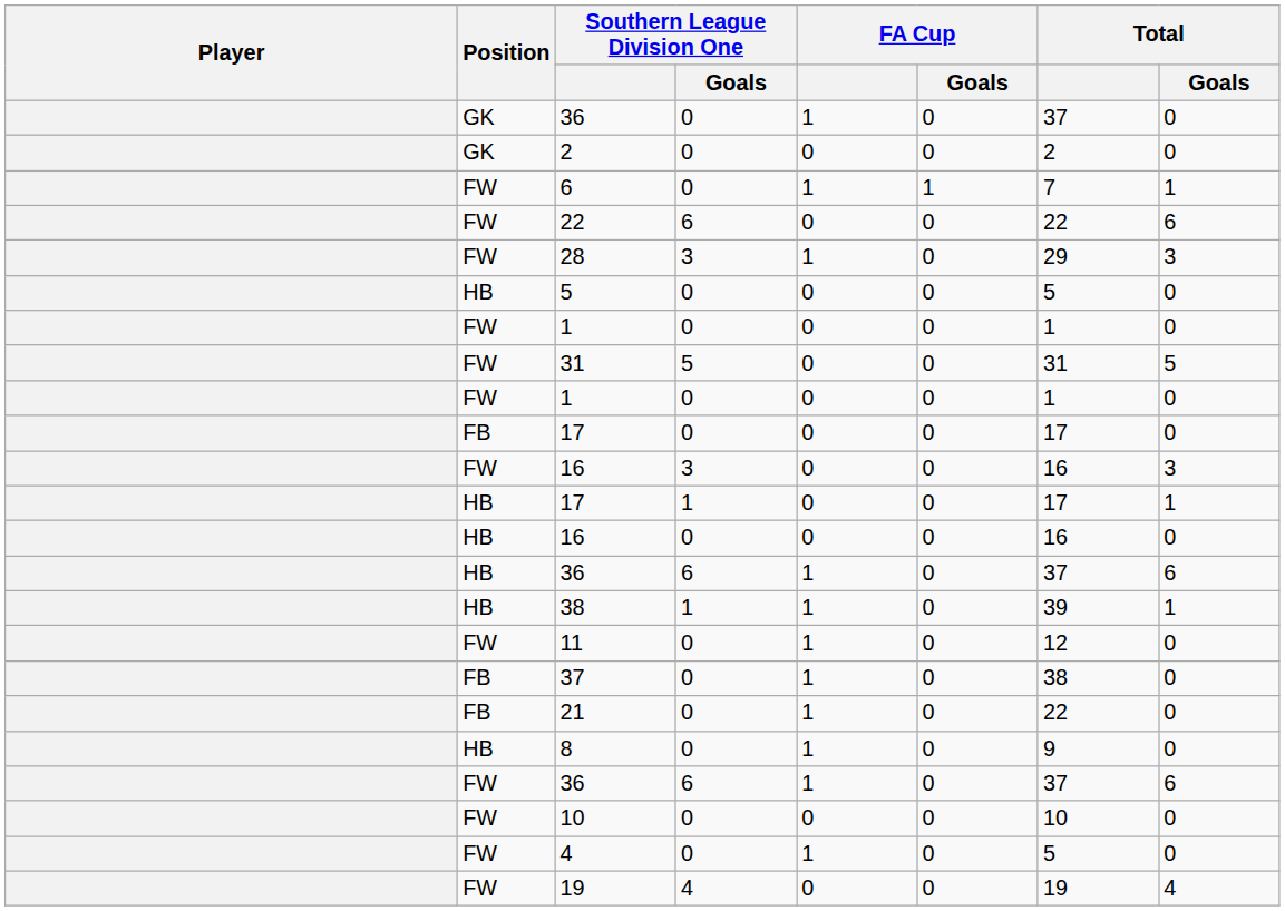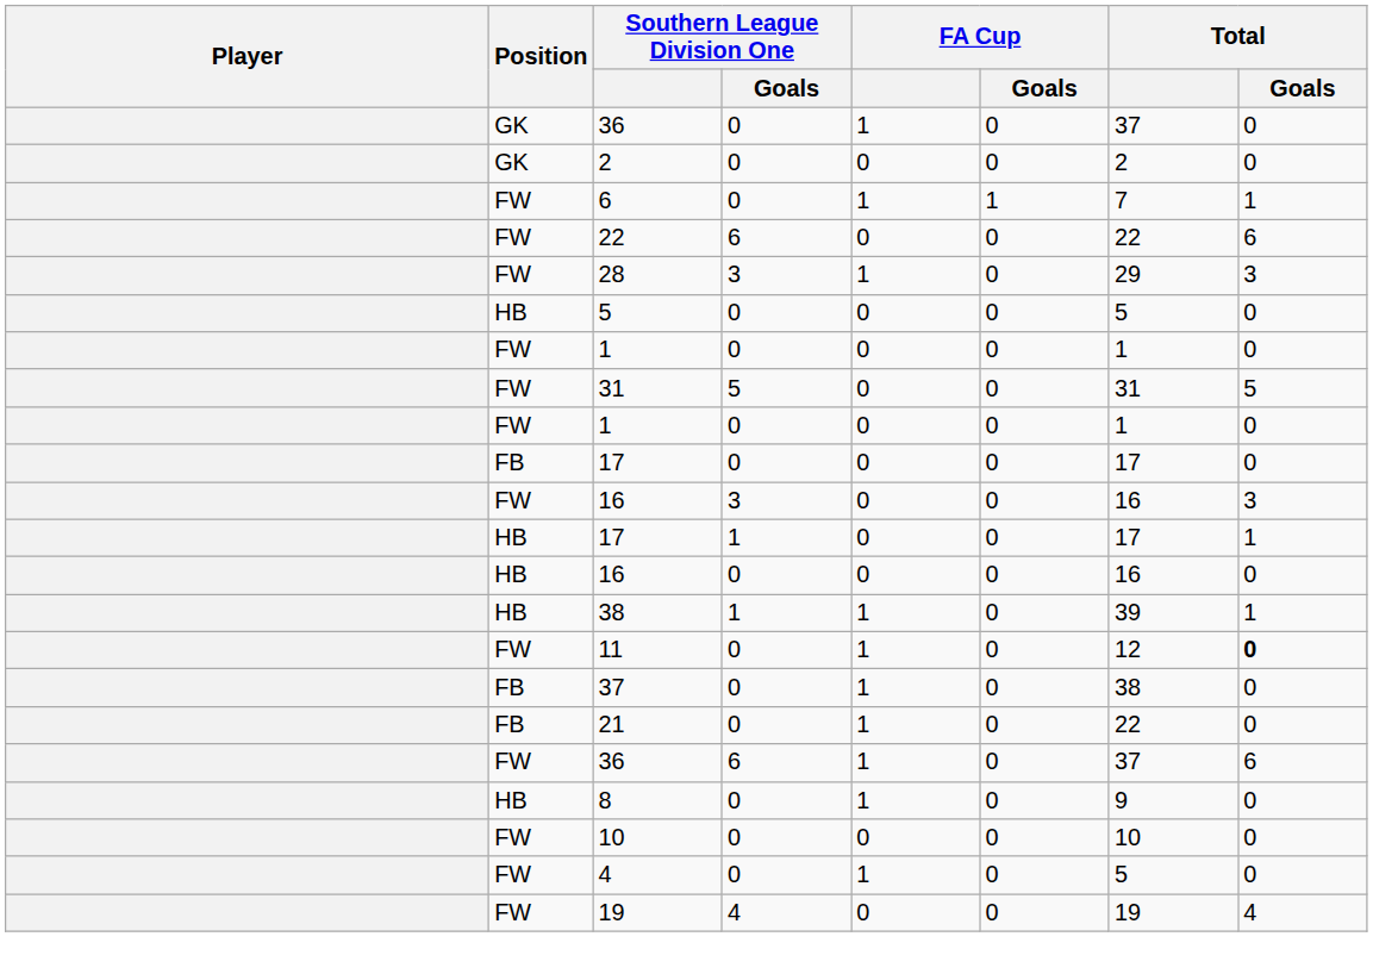- row: HB | 36 | 6 | 1 | 0 | 37 | 6
11 | Total / Goals: normal -> bold
rows swapped: 8 <-> FW / 36
